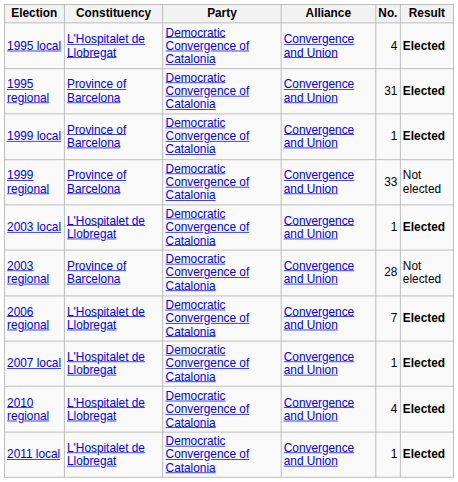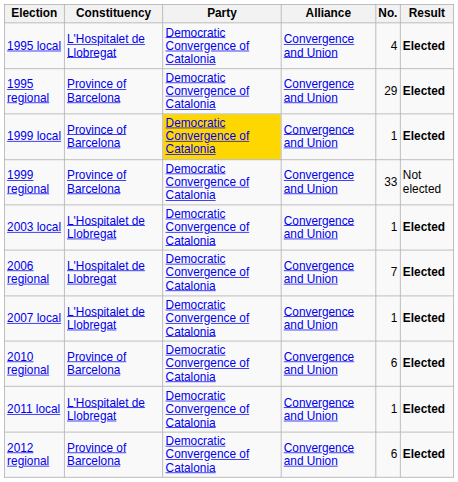1995 regional | No.: 31 -> 29
1999 local | Party: no background -> gold background
- row: 2003 regional | Province of Barcelona | Democratic Convergence of Catalonia | Convergence and Union | 28 | Not elected
2010 regional | Constituency: L'Hospitalet de Llobregat -> Province of Barcelona
2010 regional | No.: 4 -> 6
+ row: 2012 regional | Province of Barcelona | Democratic Convergence of Catalonia | Convergence and Union | 6 | Elected
